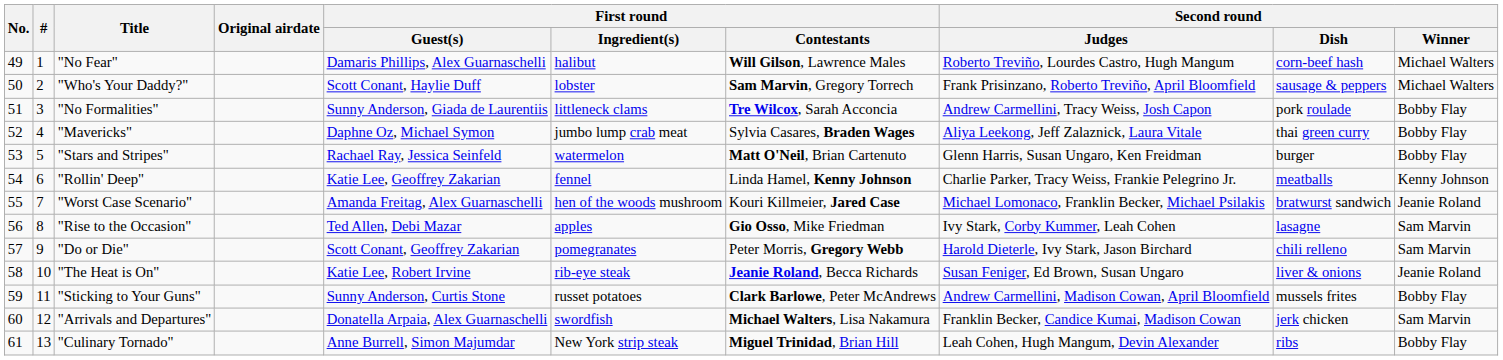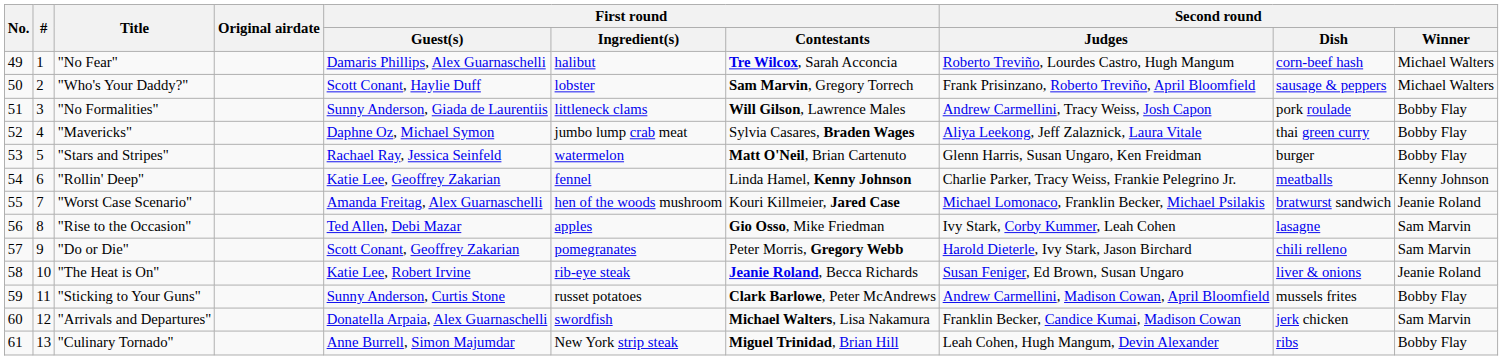"No Fear" | First round / Contestants: Will Gilson, Lawrence Males -> Tre Wilcox, Sarah Acconcia
"No Formalities" | First round / Contestants: Tre Wilcox, Sarah Acconcia -> Will Gilson, Lawrence Males
